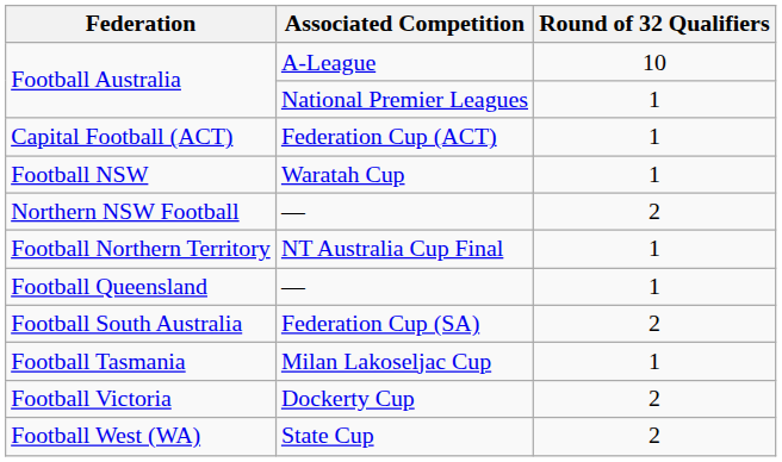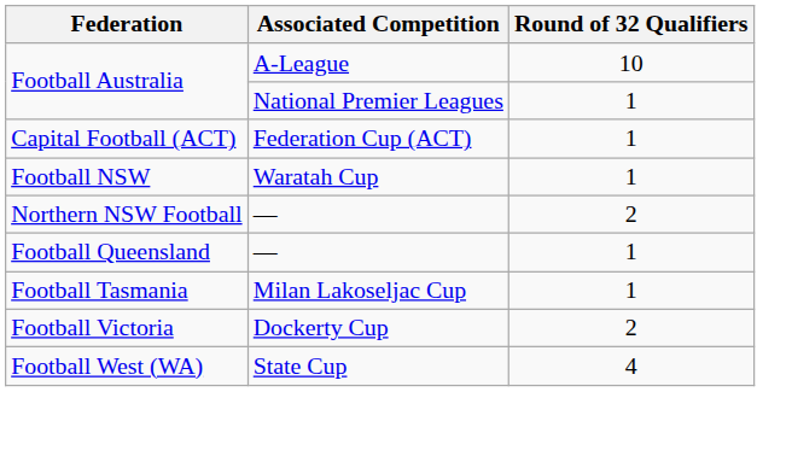- row: Football Northern Territory | NT Australia Cup Final | 1
- row: Football South Australia | Federation Cup (SA) | 2
Football West (WA) | Round of 32 Qualifiers: 2 -> 4
